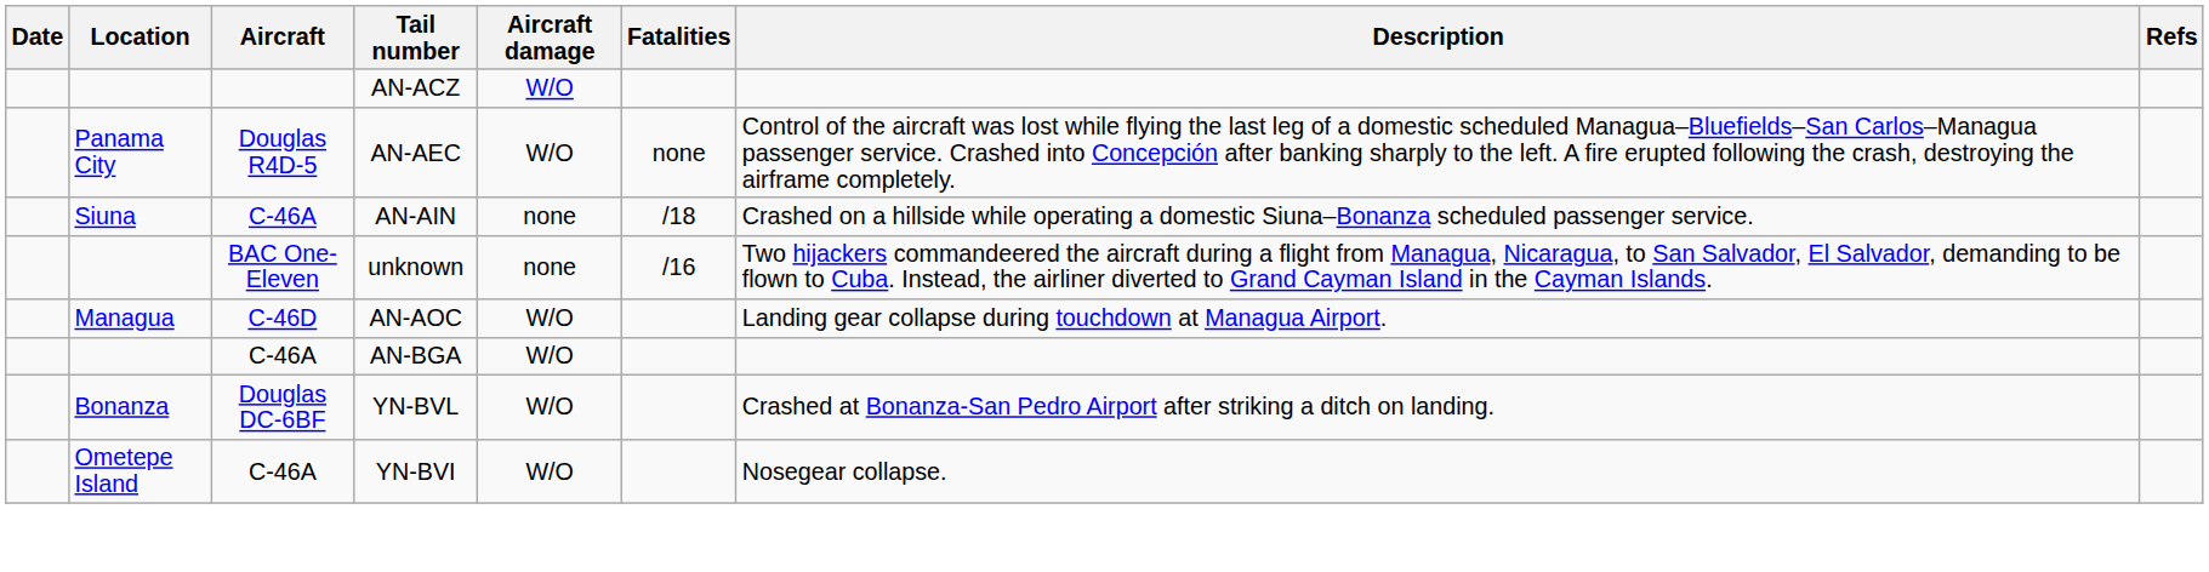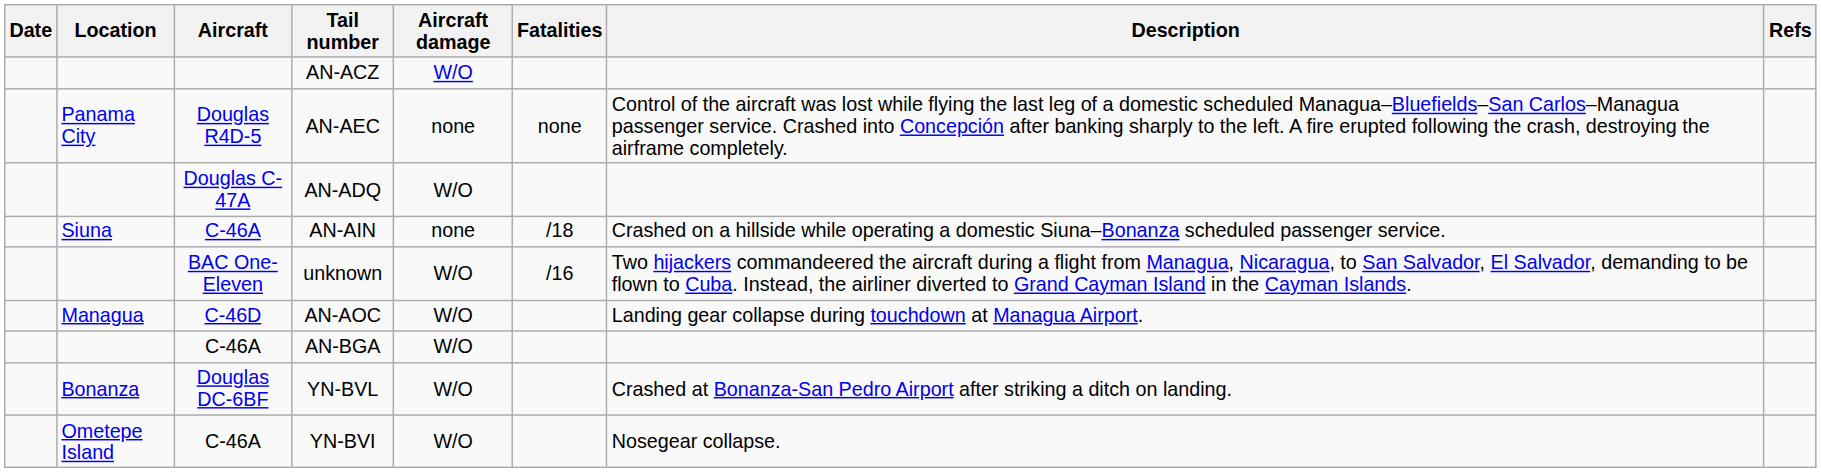AN-AEC | Aircraft damage: W/O -> none
+ row: Douglas C-47A | AN-ADQ | W/O
unknown | Aircraft damage: none -> W/O
